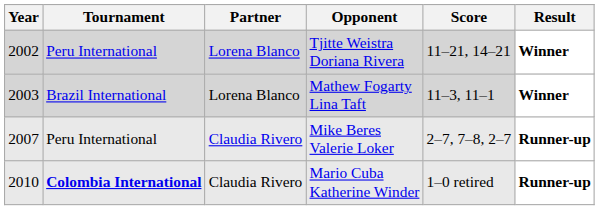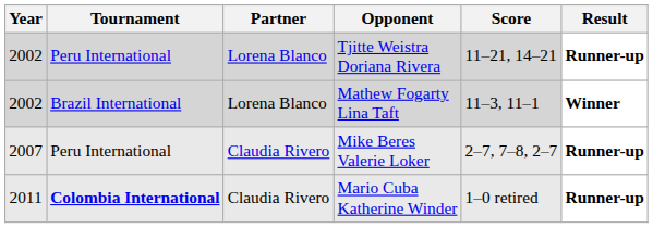Tjitte Weistra Doriana Rivera | Result: Winner -> Runner-up
Mathew Fogarty Lina Taft | Year: 2003 -> 2002
Mario Cuba Katherine Winder | Year: 2010 -> 2011
